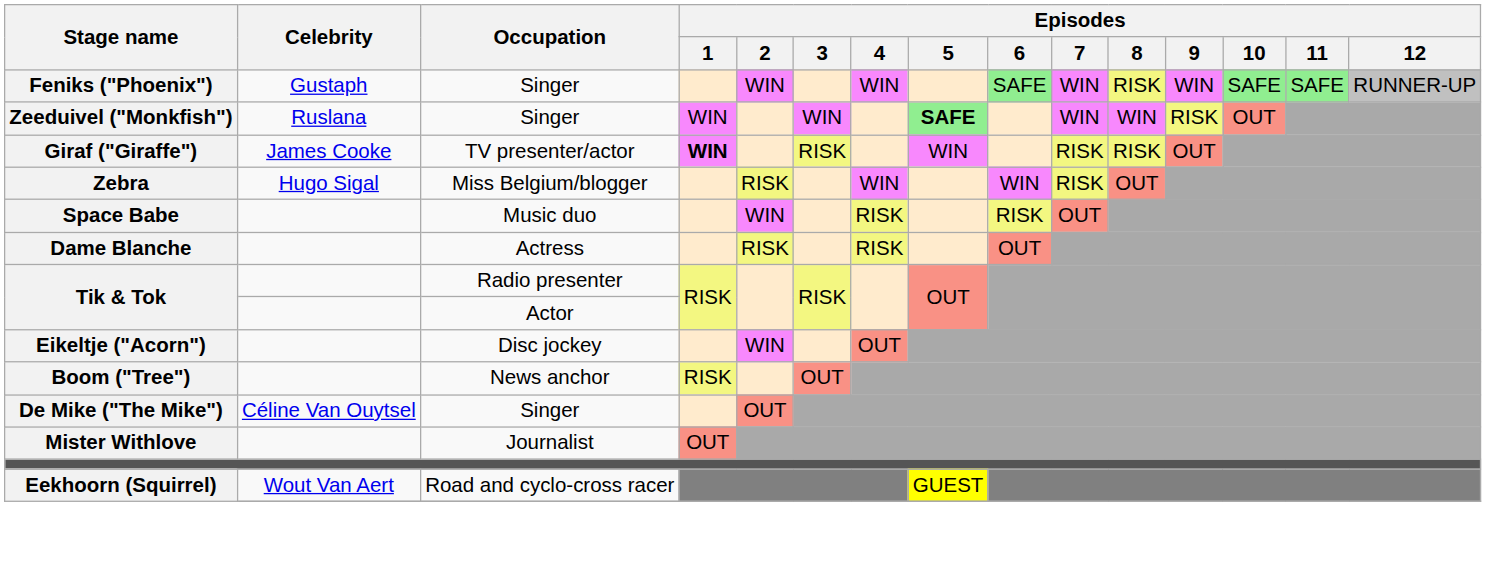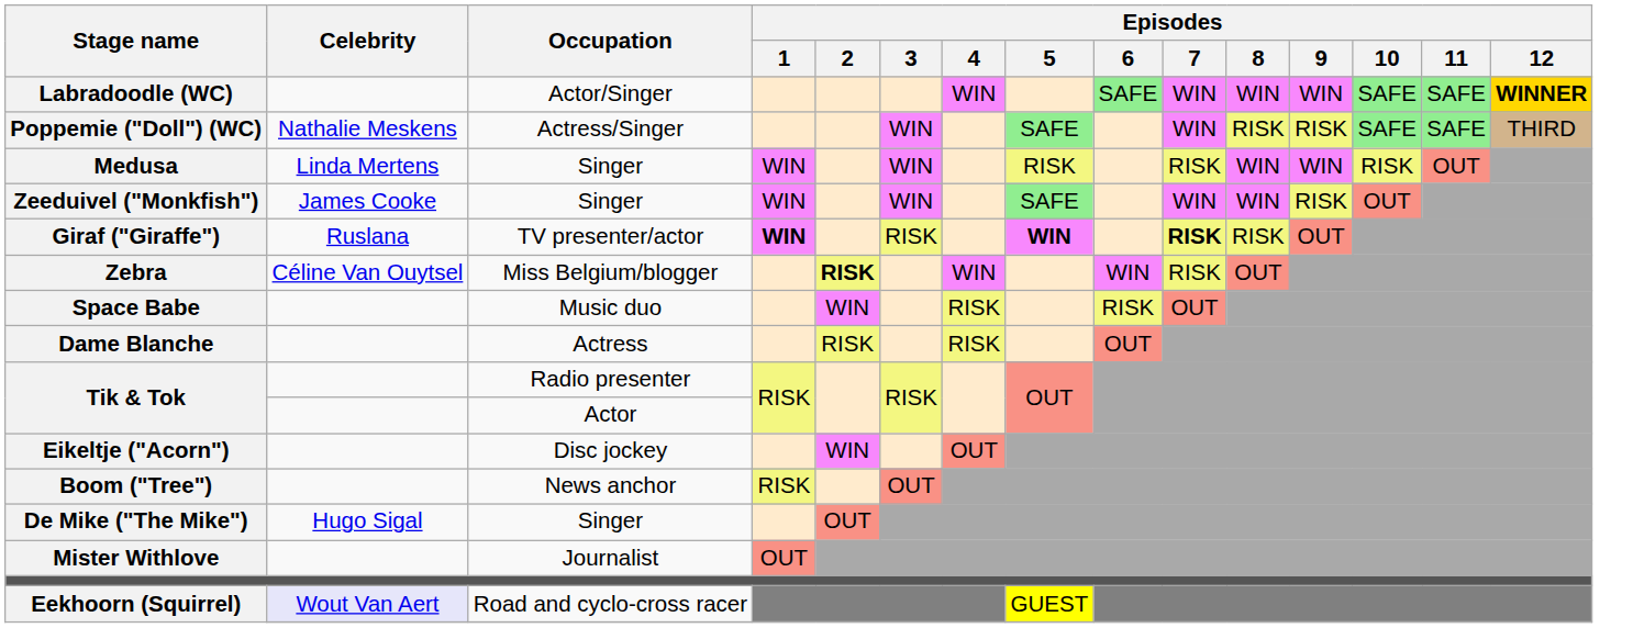+ row: Labradoodle (WC) | Actor/Singer | WIN | SAFE | WIN | WIN | WIN | SAFE | SAFE | WINNER
- row: Feniks ("Phoenix") | Gustaph | Singer | WIN | WIN | SAFE | WIN | RISK | WIN | SAFE | SAFE | RUNNER-UP
+ row: Poppemie ("Doll") (WC) | Nathalie Meskens | Actress/Singer | WIN | SAFE | WIN | RISK | RISK | SAFE | SAFE | THIRD
+ row: Medusa | Linda Mertens | Singer | WIN | WIN | RISK | RISK | WIN | WIN | RISK | OUT
Zeeduivel ("Monkfish") | Celebrity: Ruslana -> James Cooke
Zeeduivel ("Monkfish") | Episodes / 5: bold -> normal
Giraf ("Giraffe") | Celebrity: James Cooke -> Ruslana
Giraf ("Giraffe") | Episodes / 5: normal -> bold
Giraf ("Giraffe") | Episodes / 7: normal -> bold
Zebra | Celebrity: Hugo Sigal -> Céline Van Ouytsel
Zebra | Episodes / 2: normal -> bold
De Mike ("The Mike") | Celebrity: Céline Van Ouytsel -> Hugo Sigal
Eekhoorn (Squirrel) / Road and cyclo-cross racer | Celebrity: no background -> lavender background
